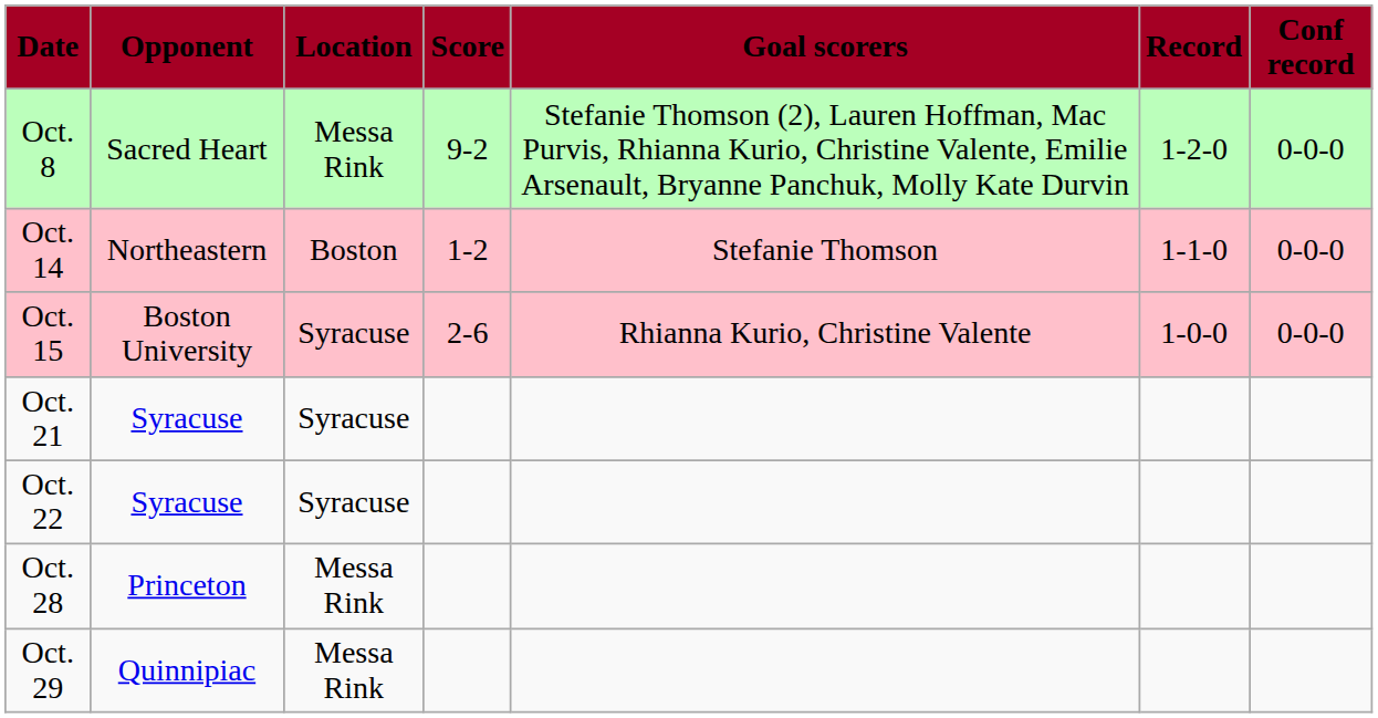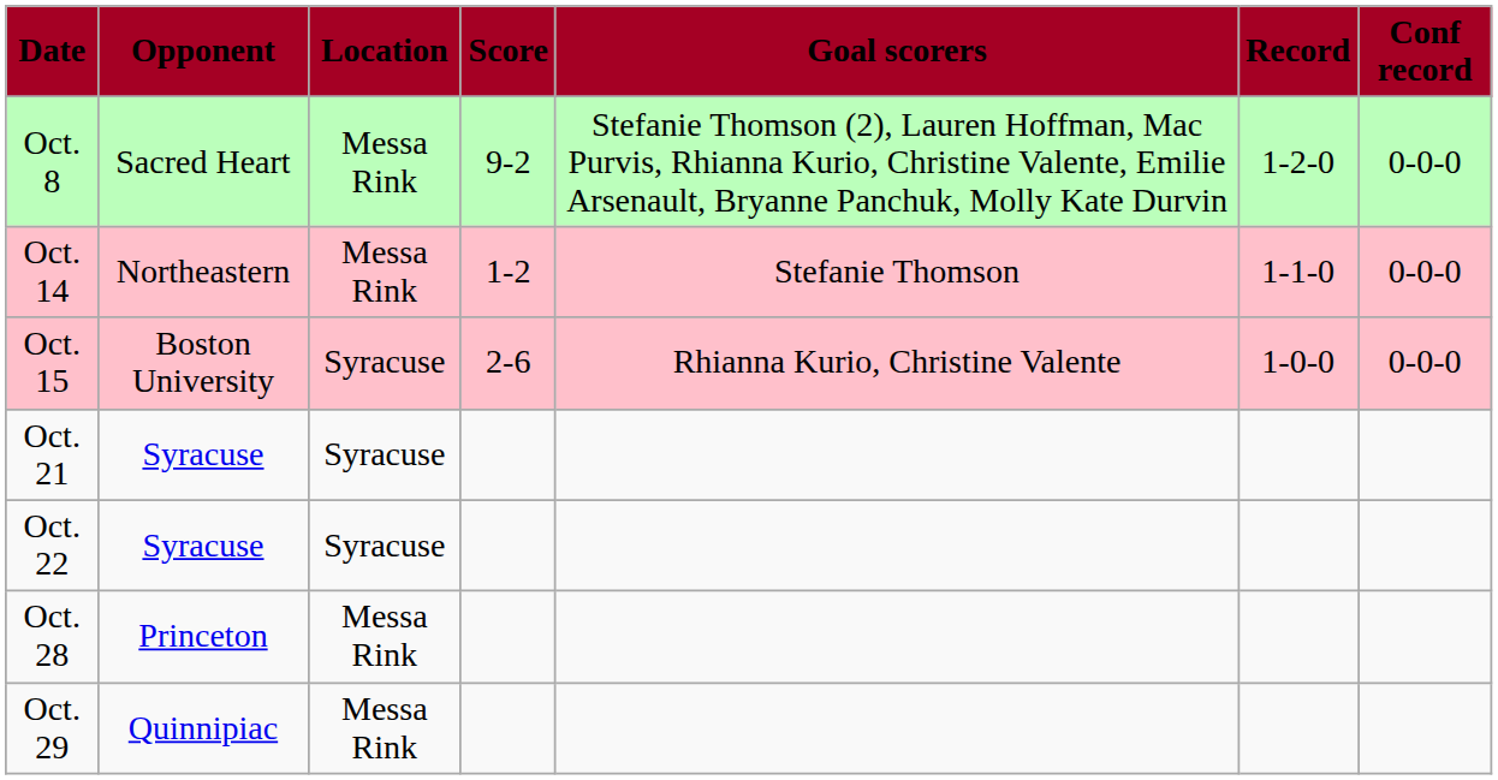Oct. 14 | Location: Boston -> Messa Rink
